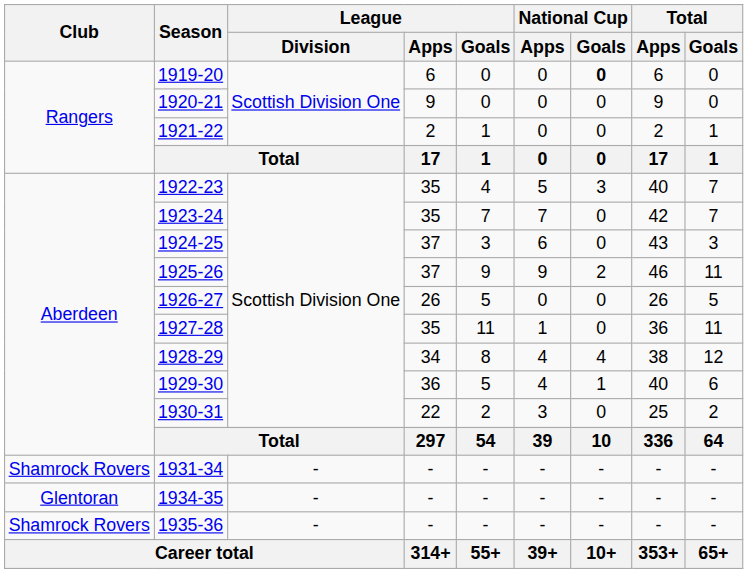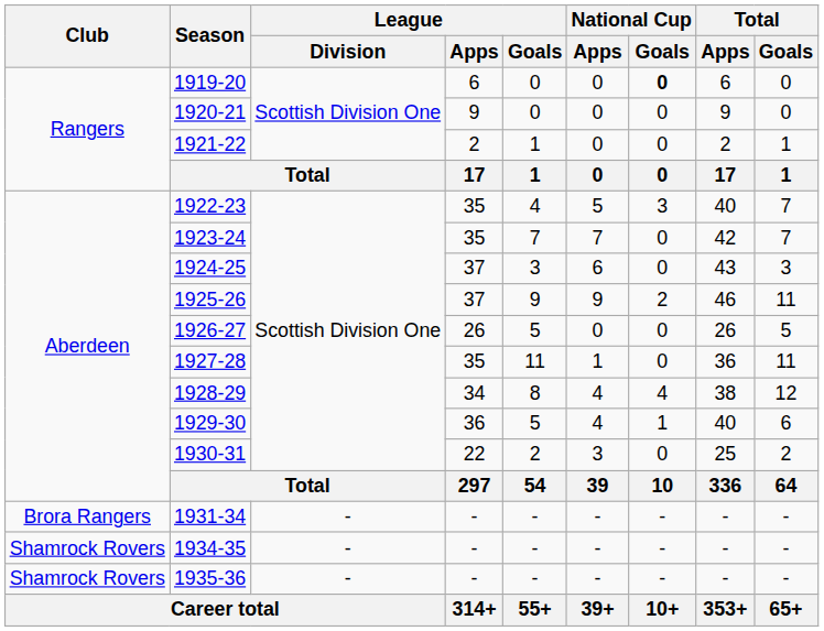1931-34 | Club: Shamrock Rovers -> Brora Rangers
1934-35 | Club: Glentoran -> Shamrock Rovers
